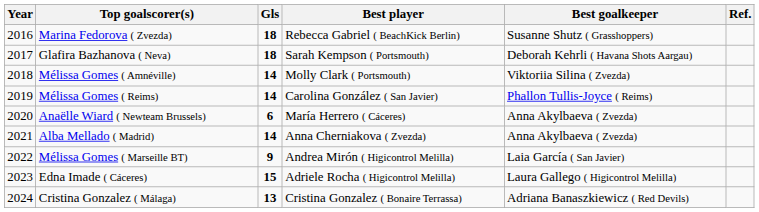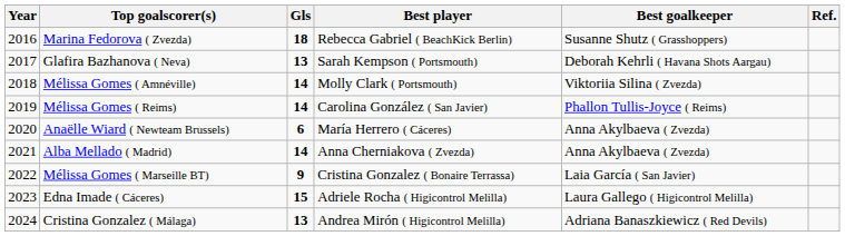Glafira Bazhanova ( Neva) | Gls: 18 -> 13
Mélissa Gomes ( Marseille BT) | Best player: Andrea Mirón ( Higicontrol Melilla) -> Cristina Gonzalez ( Bonaire Terrassa)
Cristina Gonzalez ( Málaga) | Best player: Cristina Gonzalez ( Bonaire Terrassa) -> Andrea Mirón ( Higicontrol Melilla)
